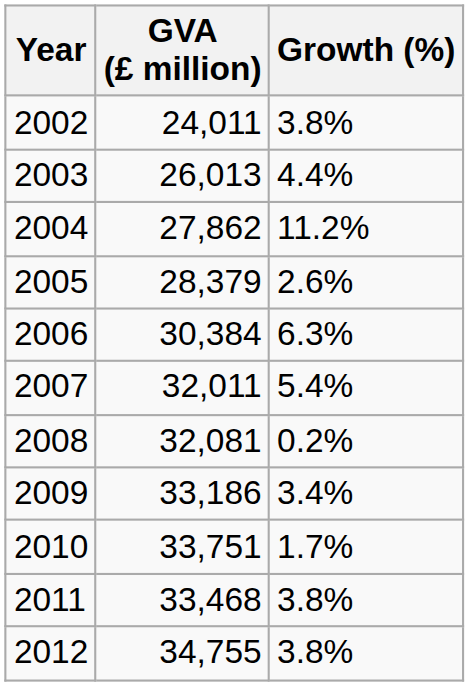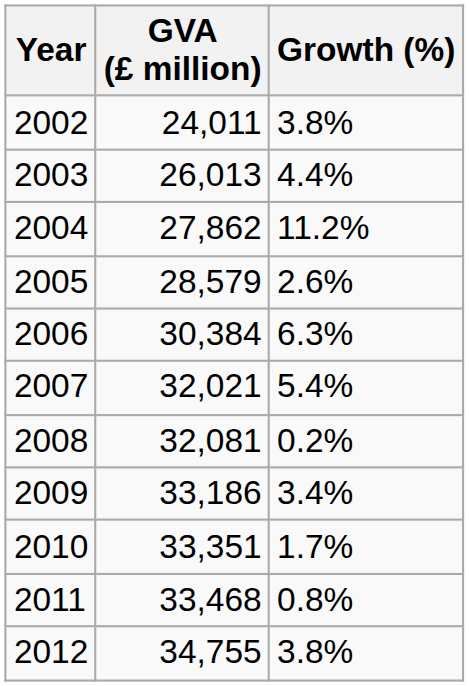2005 | GVA (£ million): 28,379 -> 28,579
2007 | GVA (£ million): 32,011 -> 32,021
2010 | GVA (£ million): 33,751 -> 33,351
2011 | Growth (%): 3.8% -> 0.8%
